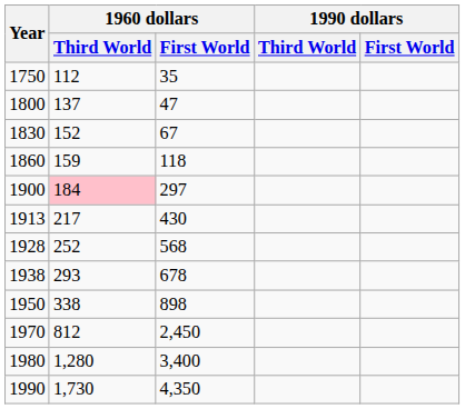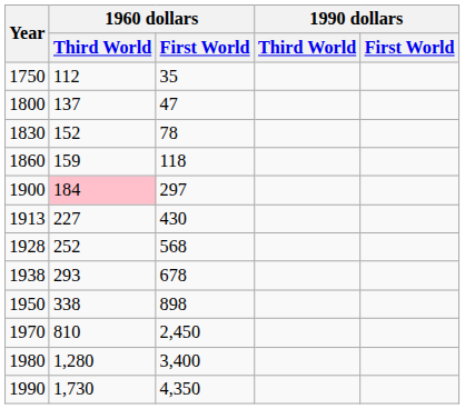1830 | 1960 dollars / First World: 67 -> 78
1913 | 1960 dollars / Third World: 217 -> 227
1970 | 1960 dollars / Third World: 812 -> 810
